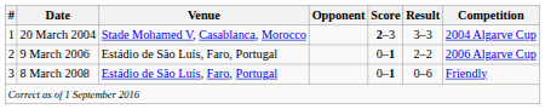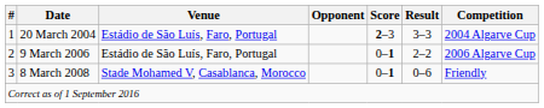20 March 2004 | Venue: Stade Mohamed V, Casablanca, Morocco -> Estádio de São Luís, Faro, Portugal
8 March 2008 | Venue: Estádio de São Luís, Faro, Portugal -> Stade Mohamed V, Casablanca, Morocco
